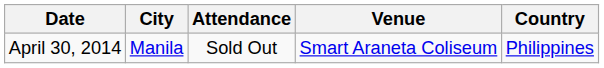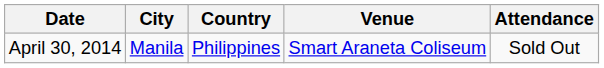columns swapped: Country <-> Attendance
